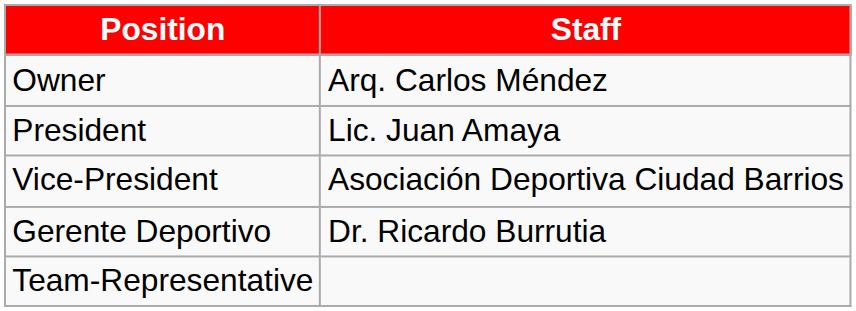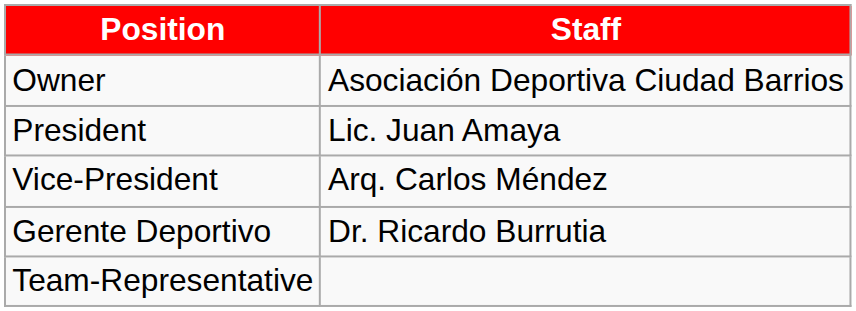Owner | Staff: Arq. Carlos Méndez -> Asociación Deportiva Ciudad Barrios
Vice-President | Staff: Asociación Deportiva Ciudad Barrios -> Arq. Carlos Méndez
